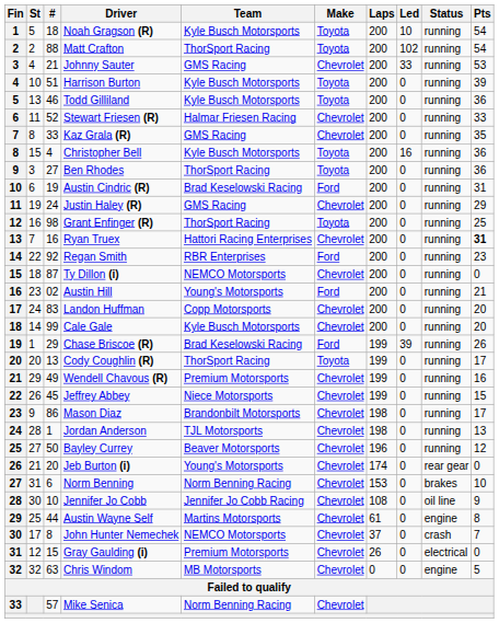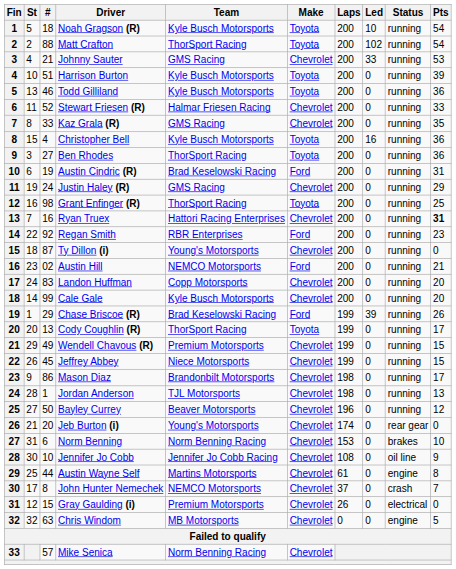Ty Dillon (i) | Team: NEMCO Motorsports -> Young's Motorsports
Austin Hill | Team: Young's Motorsports -> NEMCO Motorsports
Wendell Chavous (R) | Pts: 16 -> 15
